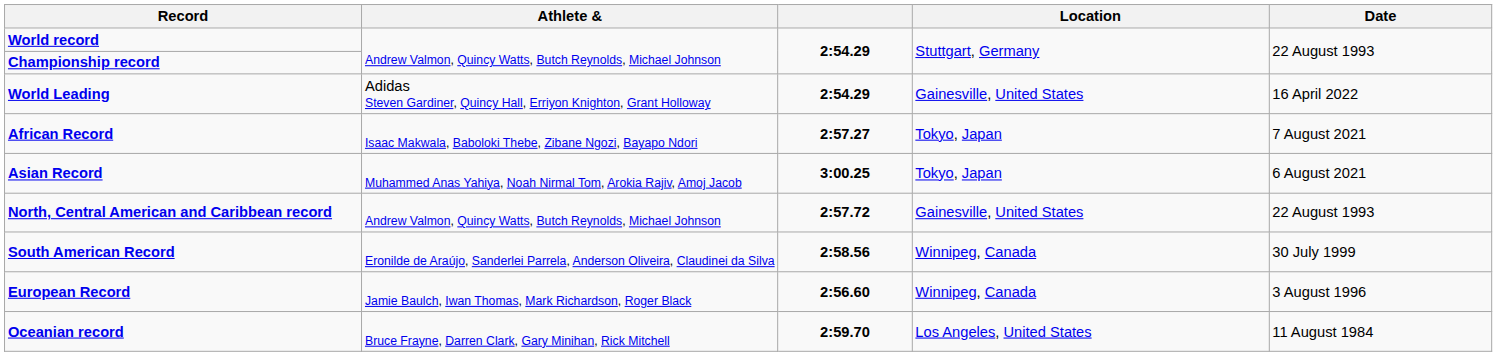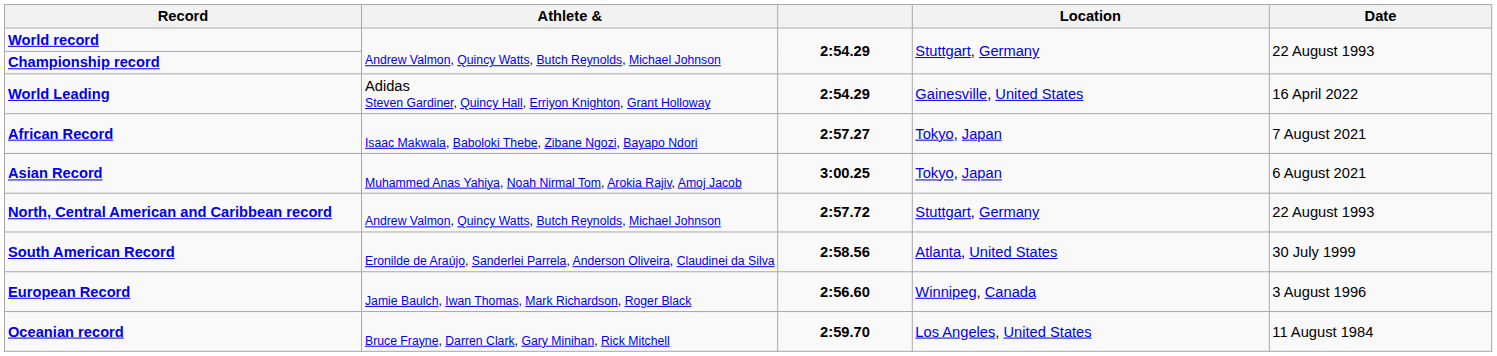North, Central American and Caribbean record | Location: Gainesville, United States -> Stuttgart, Germany
South American Record | Location: Winnipeg, Canada -> Atlanta, United States
